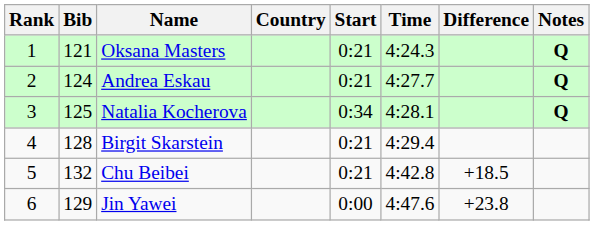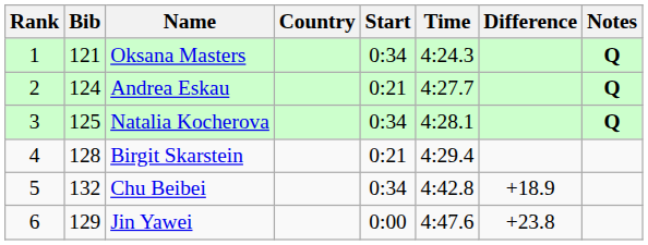Oksana Masters | Start: 0:21 -> 0:34
Chu Beibei | Start: 0:21 -> 0:34
Chu Beibei | Difference: +18.5 -> +18.9
